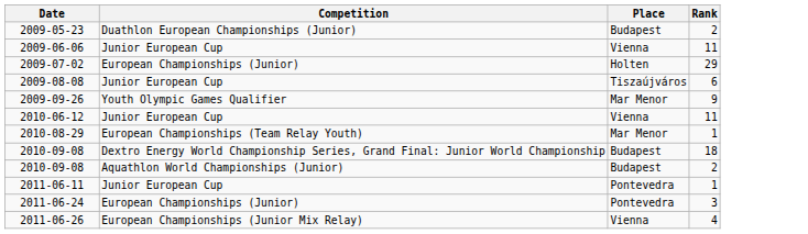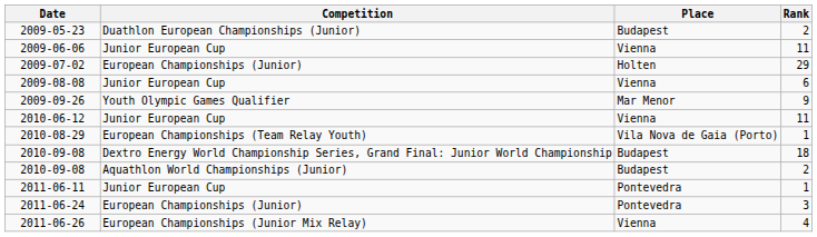2009-08-08 | Place: Tiszaújváros -> Vienna
2010-08-29 | Place: Mar Menor -> Vila Nova de Gaia (Porto)
